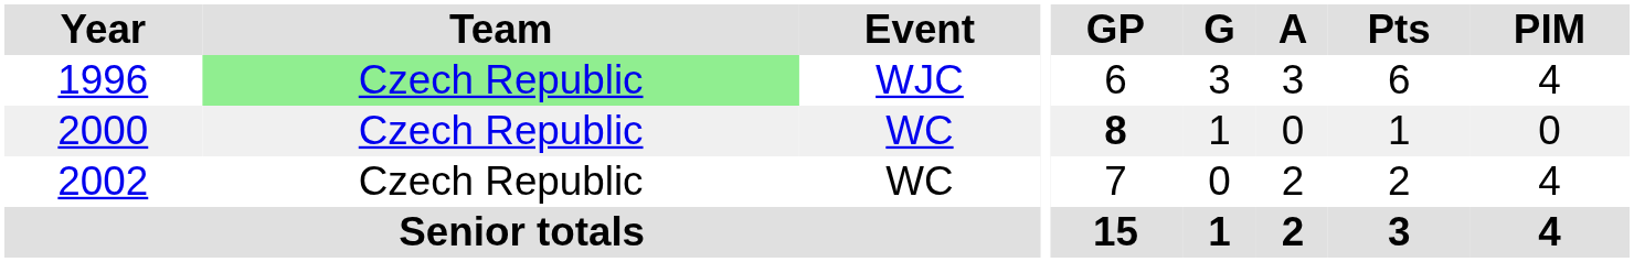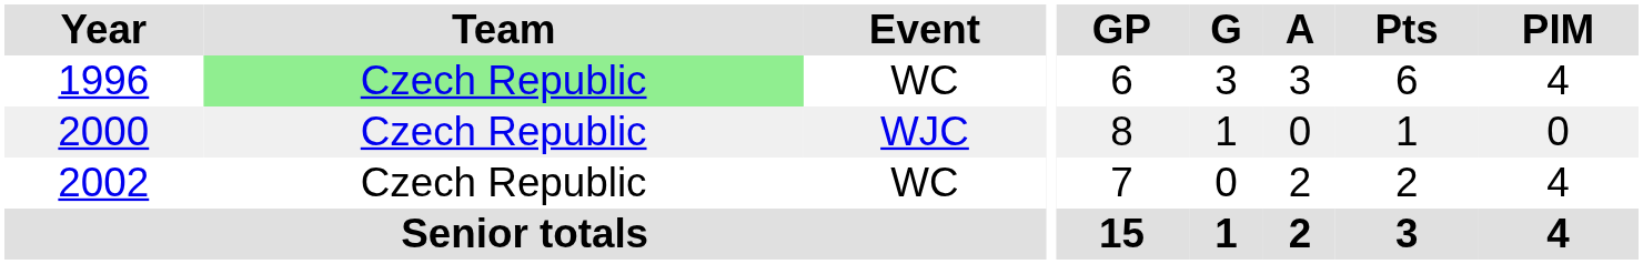1996 | Event: WJC -> WC
2000 | Event: WC -> WJC
2000 | GP: bold -> normal
